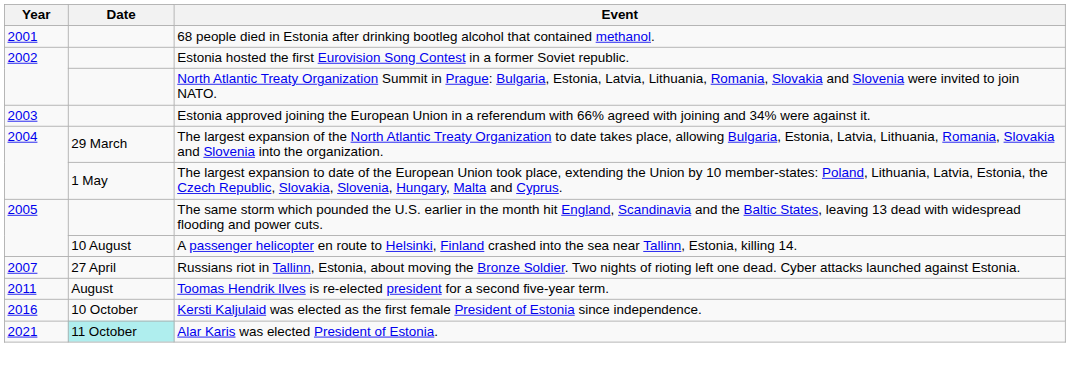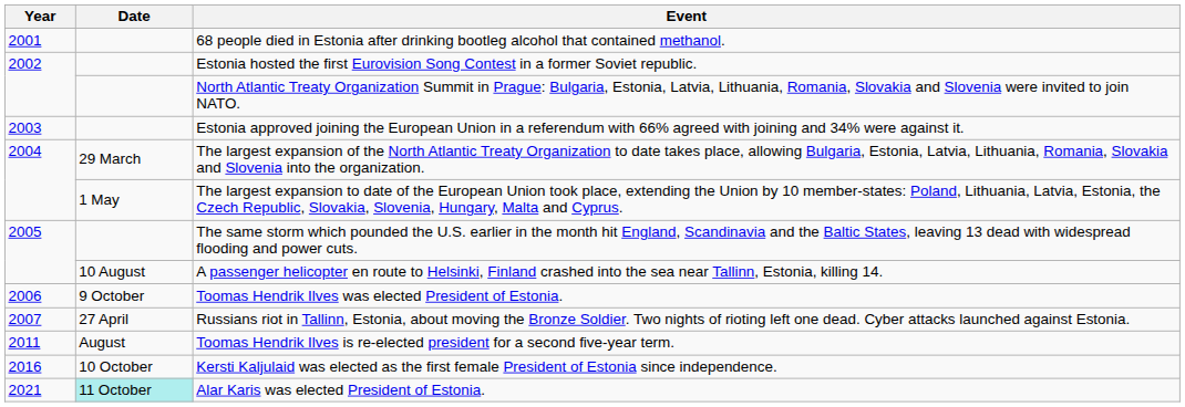+ row: 2006 | 9 October | Toomas Hendrik Ilves was elected President of Estonia.
